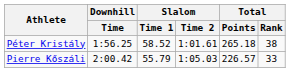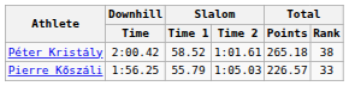Péter Kristály | Downhill / Time: 1:56.25 -> 2:00.42
Pierre Kőszáli | Downhill / Time: 2:00.42 -> 1:56.25
